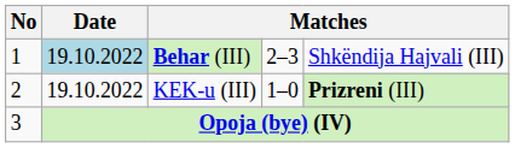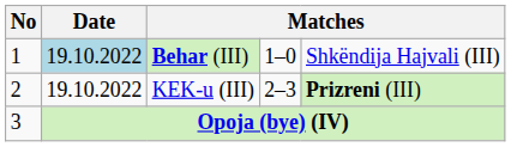Behar (III) | column 4: 2–3 -> 1–0
KEK-u (III) | column 4: 1–0 -> 2–3
